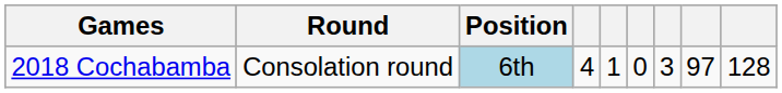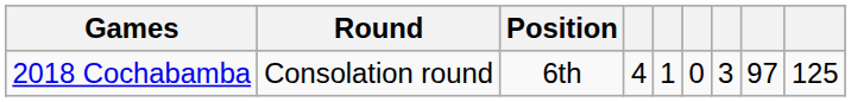2018 Cochabamba | Position: lightblue background -> no background
2018 Cochabamba | column 9: 128 -> 125
